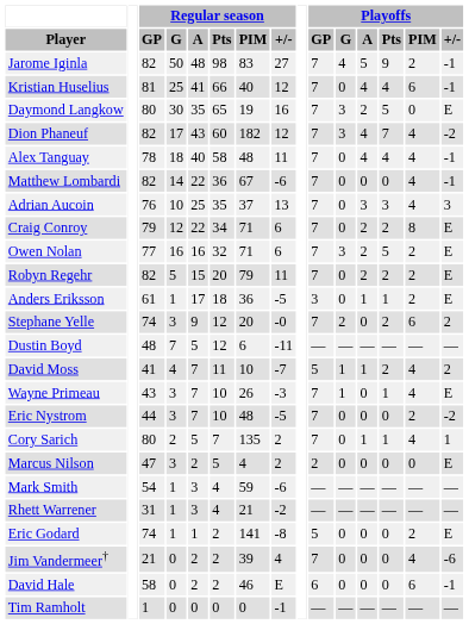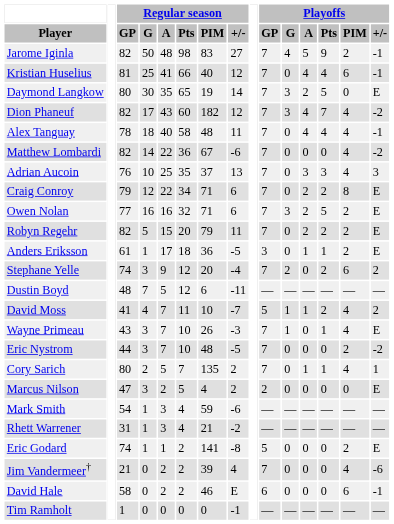Daymond Langkow | Regular season / +/-: 16 -> 14
Matthew Lombardi | Playoffs / +/-: -1 -> -2
Stephane Yelle | Regular season / +/-: -0 -> -4
